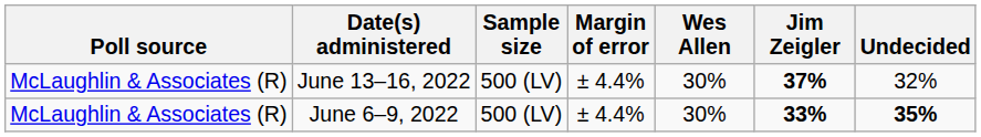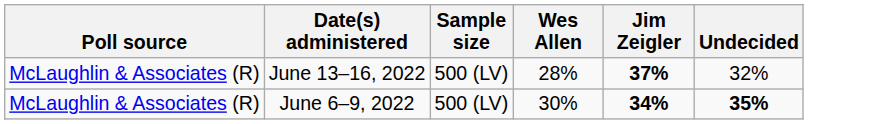- column: Margin of error | ± 4.4% | ± 4.4%
June 13–16, 2022 | Wes Allen: 30% -> 28%
June 6–9, 2022 | Jim Zeigler: 33% -> 34%
